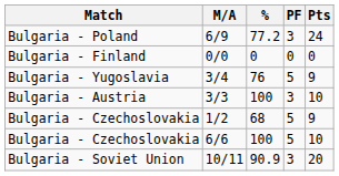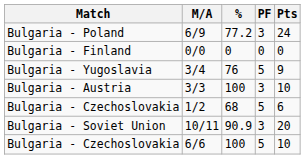1/2 | Pts: 9 -> 6
rows swapped: 10/11 <-> 6/6
